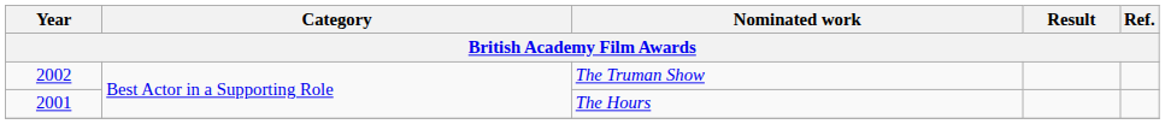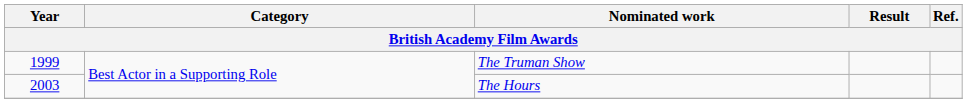The Truman Show | Year: 2002 -> 1999
The Hours | Year: 2001 -> 2003
